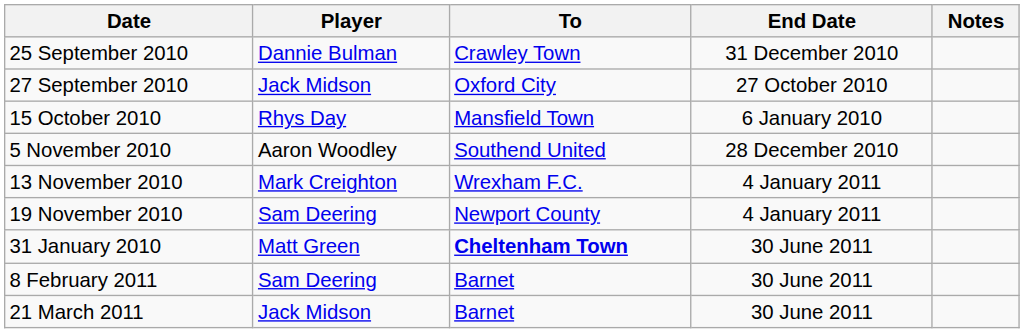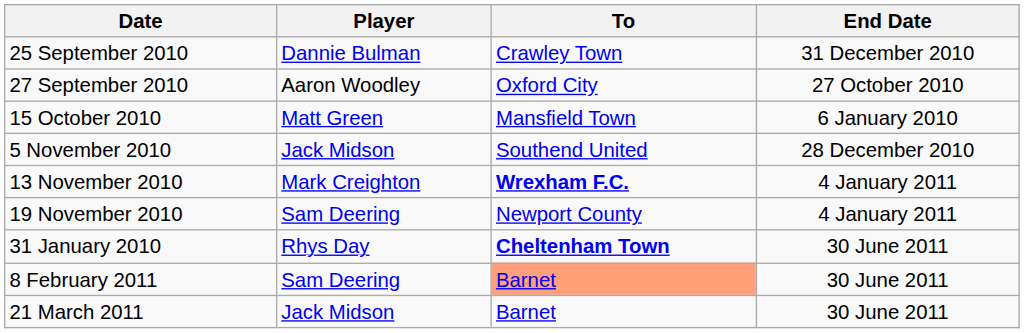- column: Notes
27 September 2010 | Player: Jack Midson -> Aaron Woodley
15 October 2010 | Player: Rhys Day -> Matt Green
5 November 2010 | Player: Aaron Woodley -> Jack Midson
13 November 2010 | To: normal -> bold
31 January 2010 | Player: Matt Green -> Rhys Day
8 February 2011 | To: no background -> lightsalmon background
